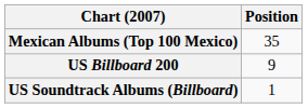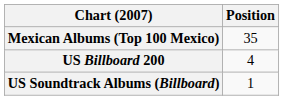US Billboard 200 | Position: 9 -> 4
